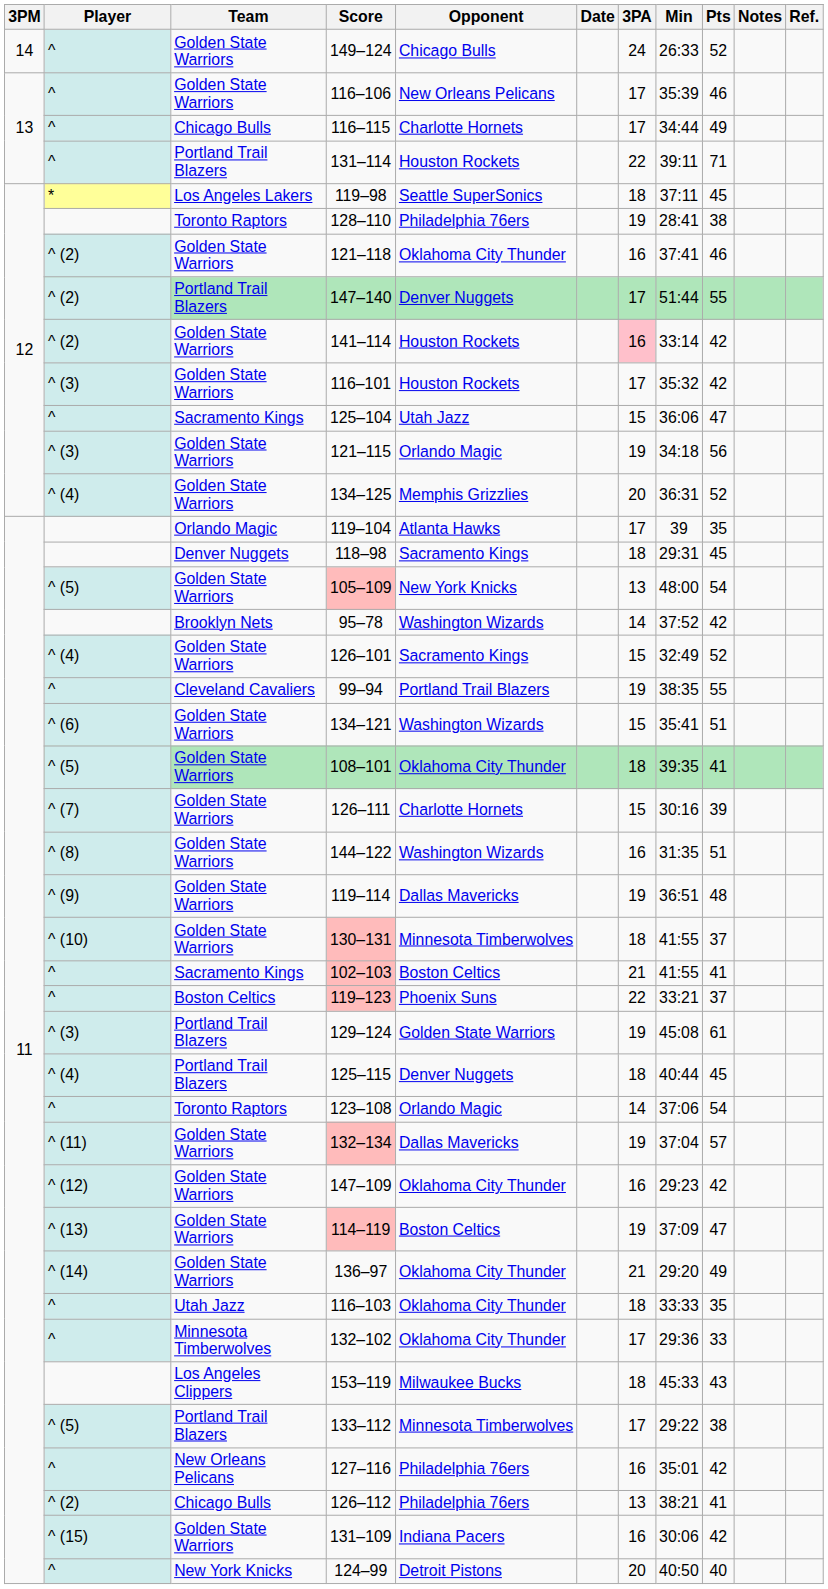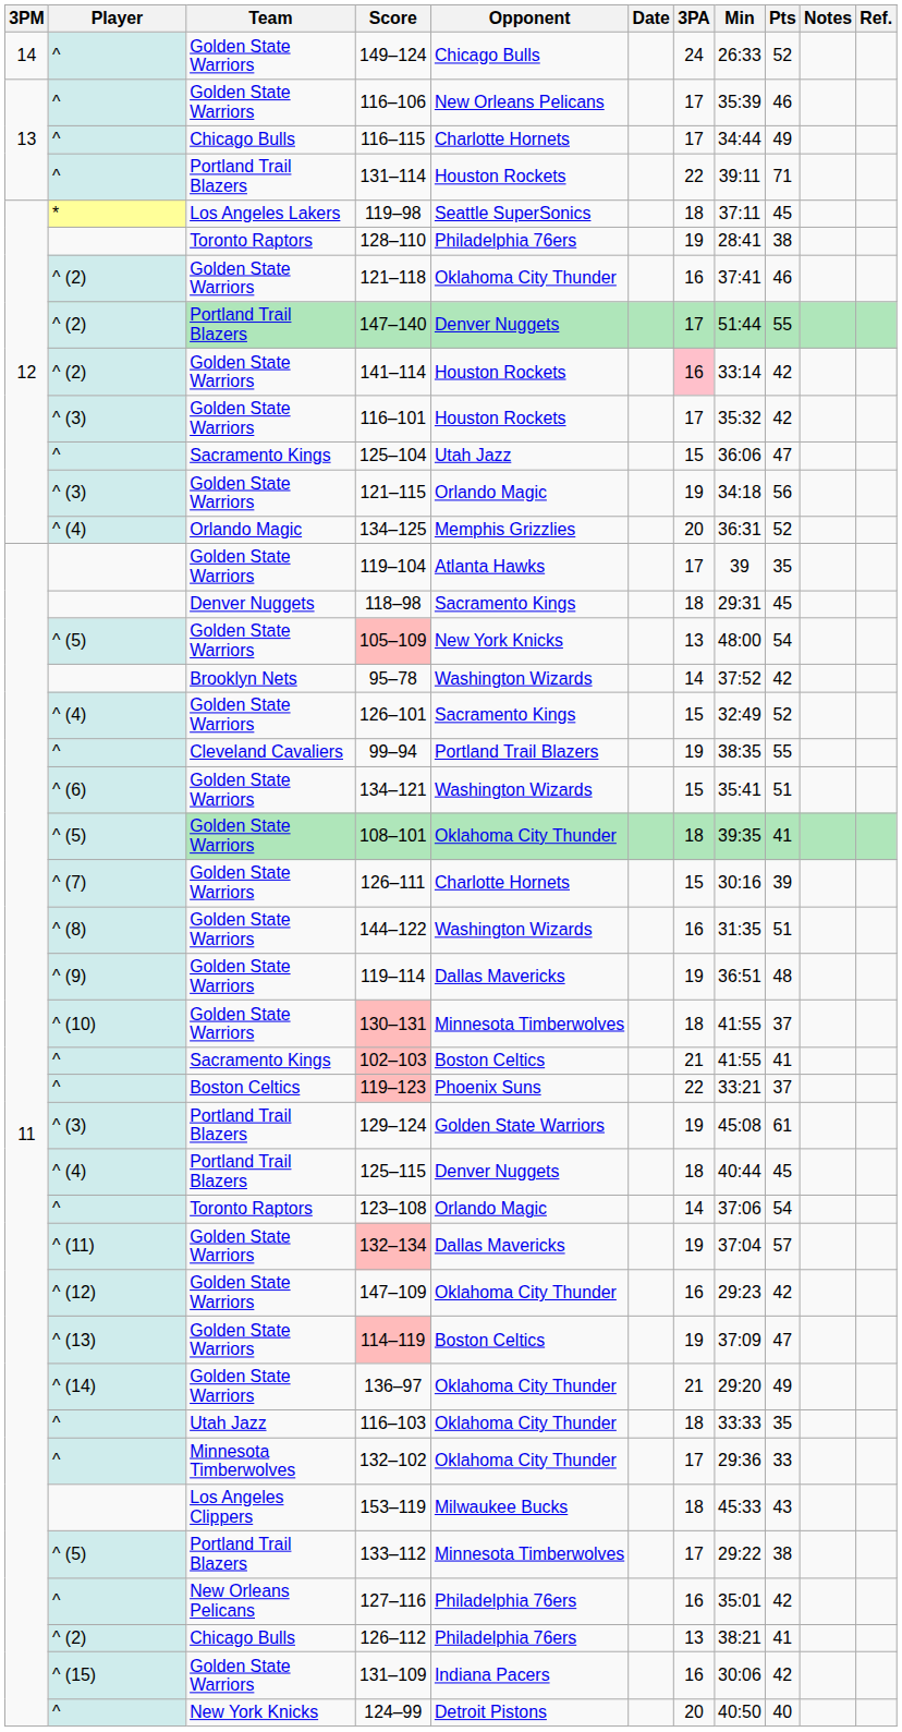134–125 | Team: Golden State Warriors -> Orlando Magic
119–104 | Team: Orlando Magic -> Golden State Warriors
